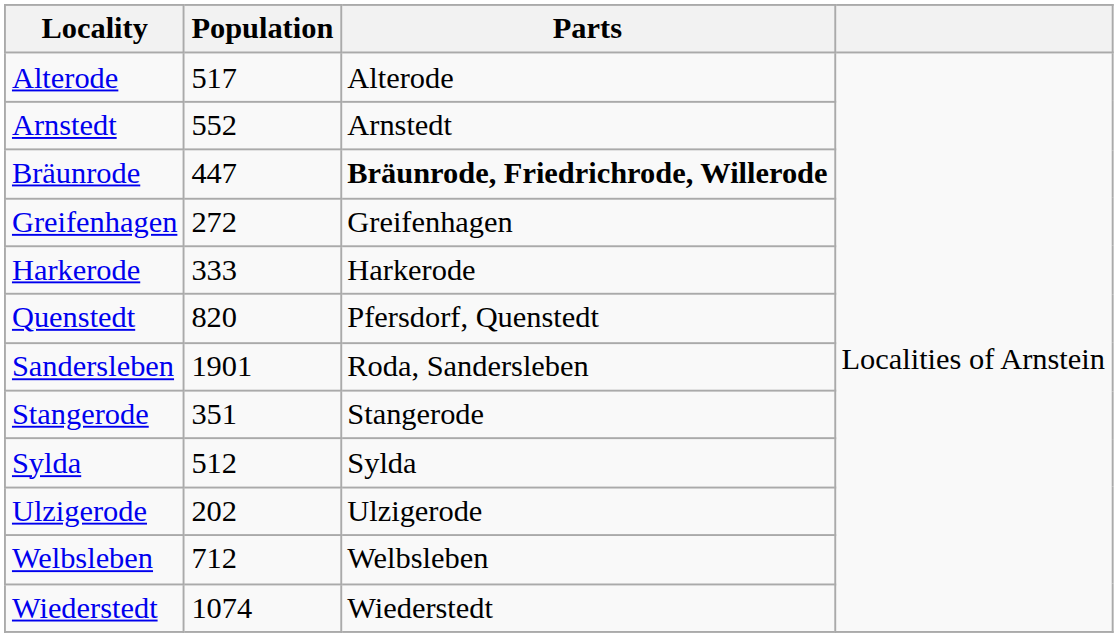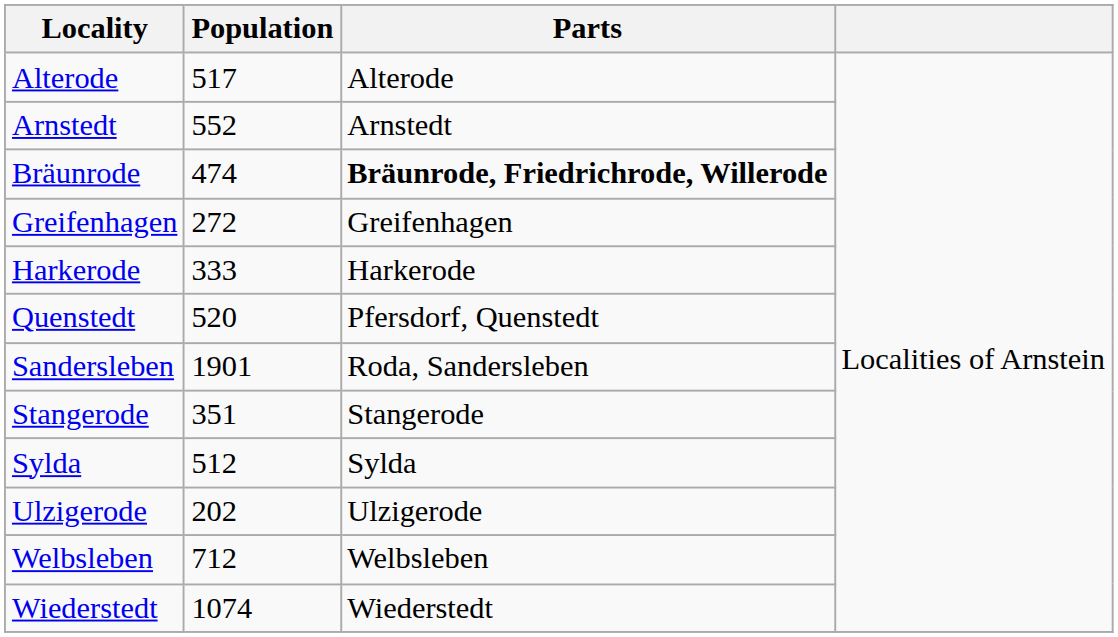Bräunrode | Population: 447 -> 474
Quenstedt | Population: 820 -> 520
